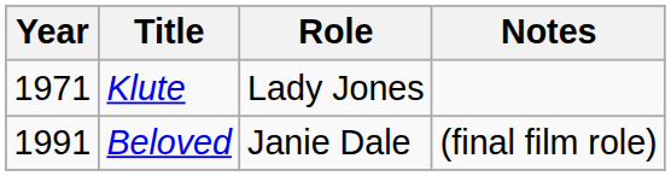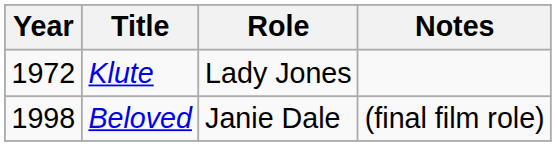Klute | Year: 1971 -> 1972
Beloved | Year: 1991 -> 1998
